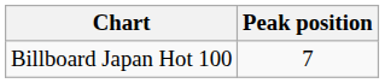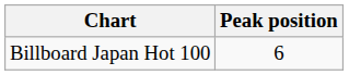Billboard Japan Hot 100 | Peak position: 7 -> 6
